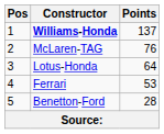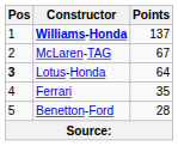McLaren-TAG | Points: 76 -> 67
Lotus-Honda | Pos: normal -> bold
Ferrari | Points: 53 -> 35
